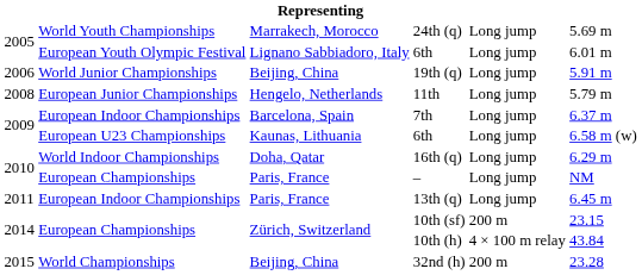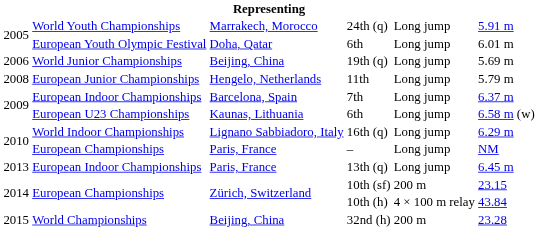24th (q) | column 6: 5.69 m -> 5.91 m
European Youth Olympic Festival / 6th | column 3: Lignano Sabbiadoro, Italy -> Doha, Qatar
19th (q) | column 6: 5.91 m -> 5.69 m
16th (q) | column 3: Doha, Qatar -> Lignano Sabbiadoro, Italy
13th (q) | column 1: 2011 -> 2013
